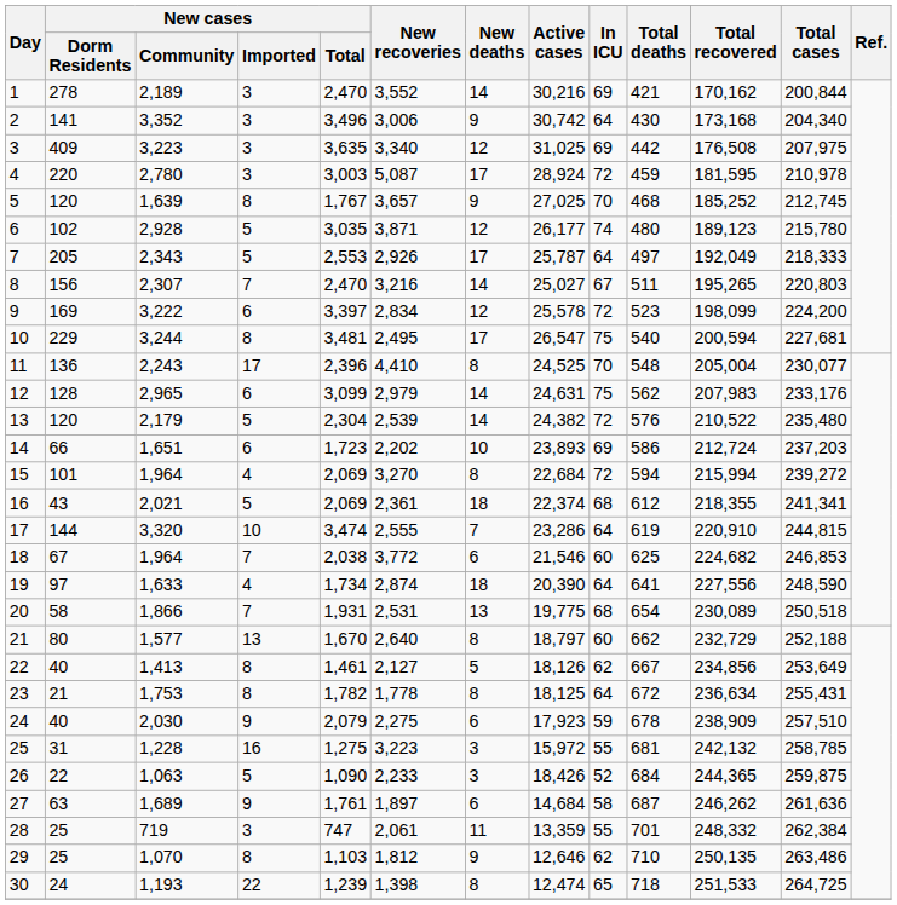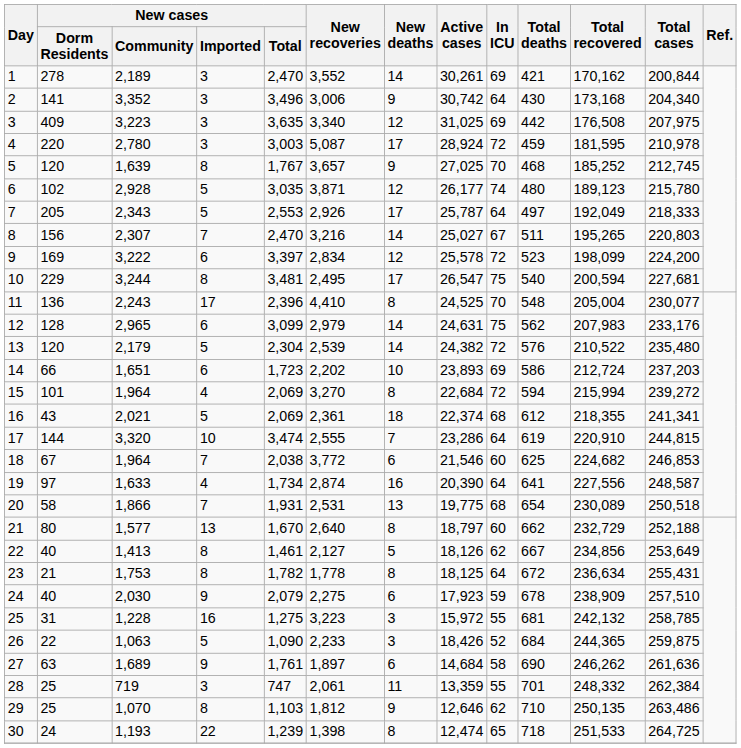1 | Active cases: 30,216 -> 30,261
19 | New deaths: 18 -> 16
19 | Total cases: 248,590 -> 248,587
27 | Total deaths: 687 -> 690
